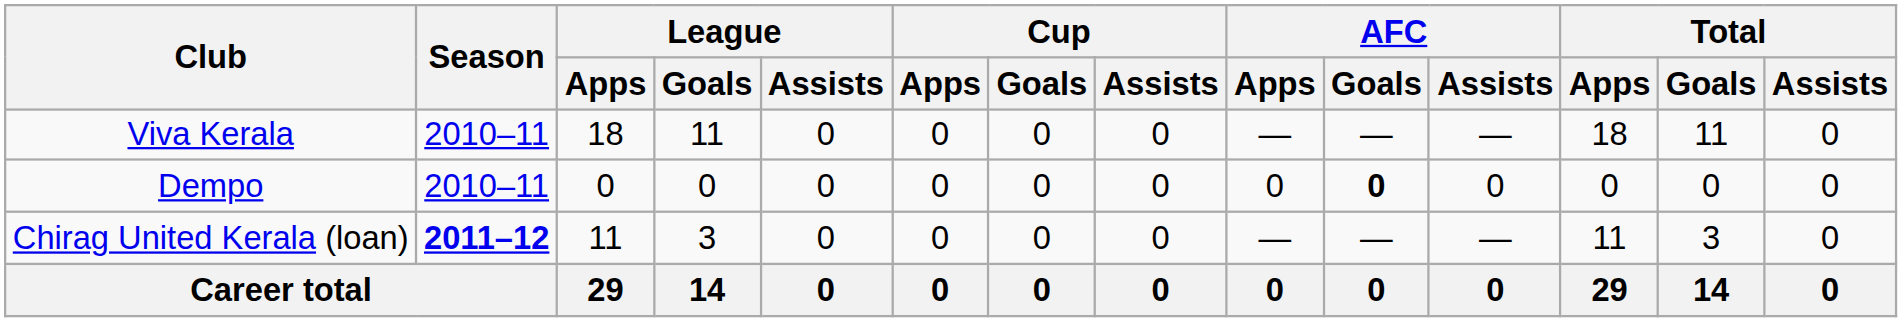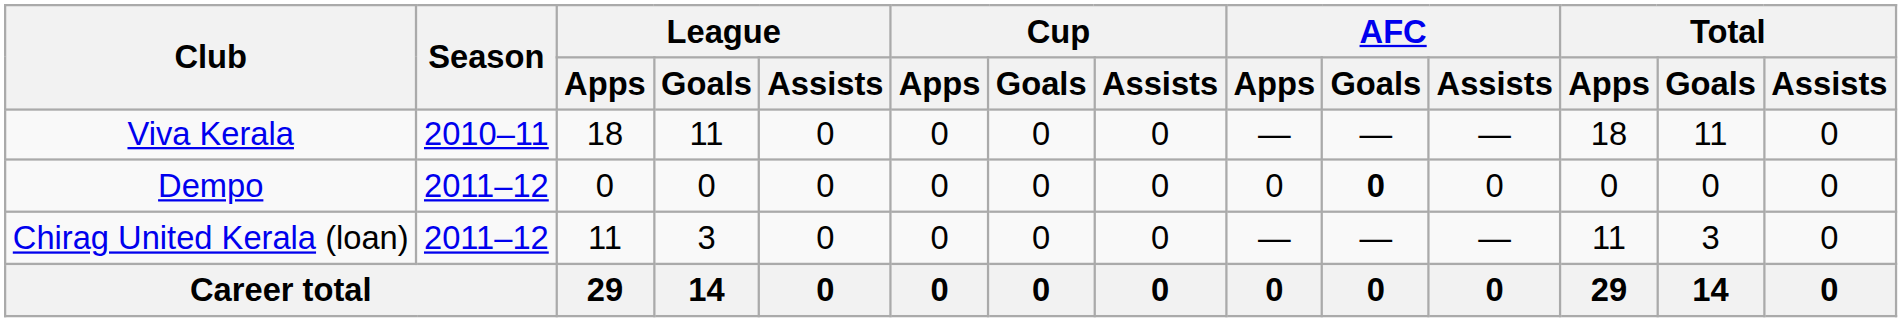Dempo | Season: 2010–11 -> 2011–12
Chirag United Kerala (loan) | Season: bold -> normal
